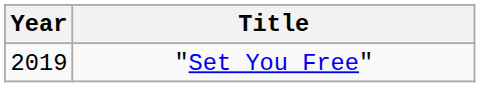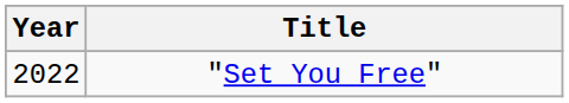"Set You Free" | Year: 2019 -> 2022
